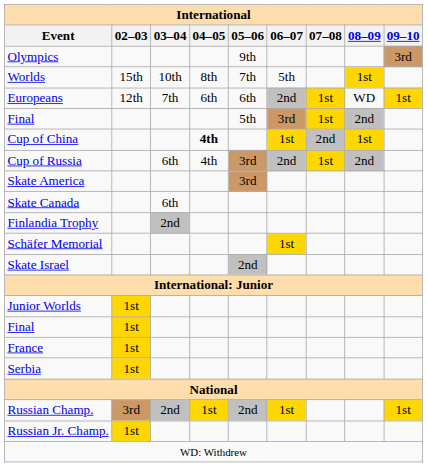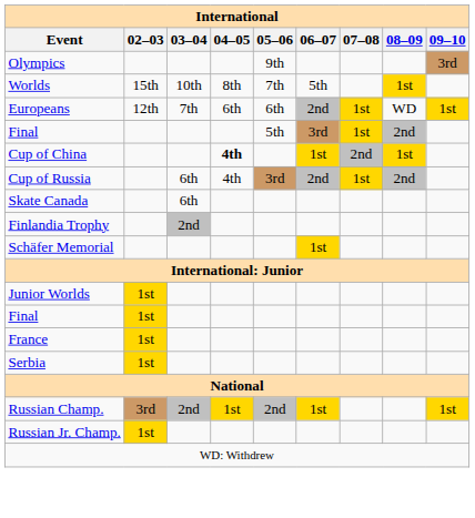- row: Skate America | 3rd
- row: Skate Israel | 2nd
